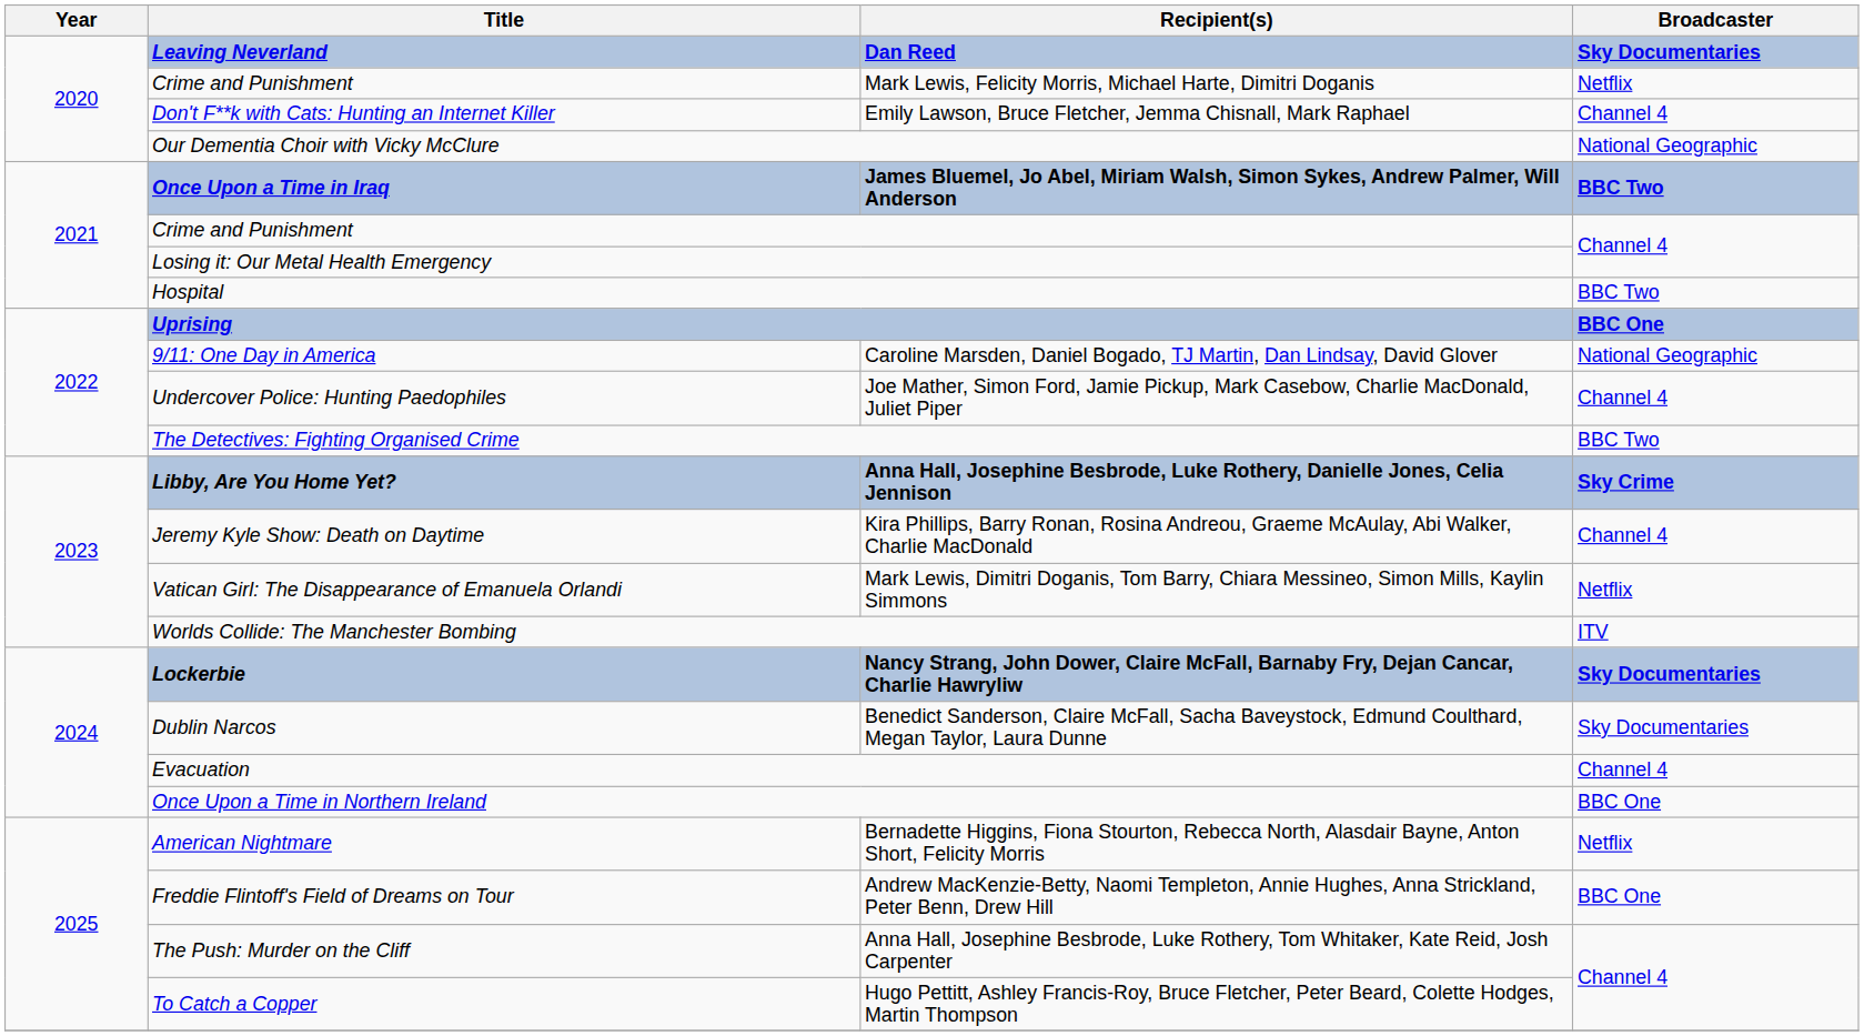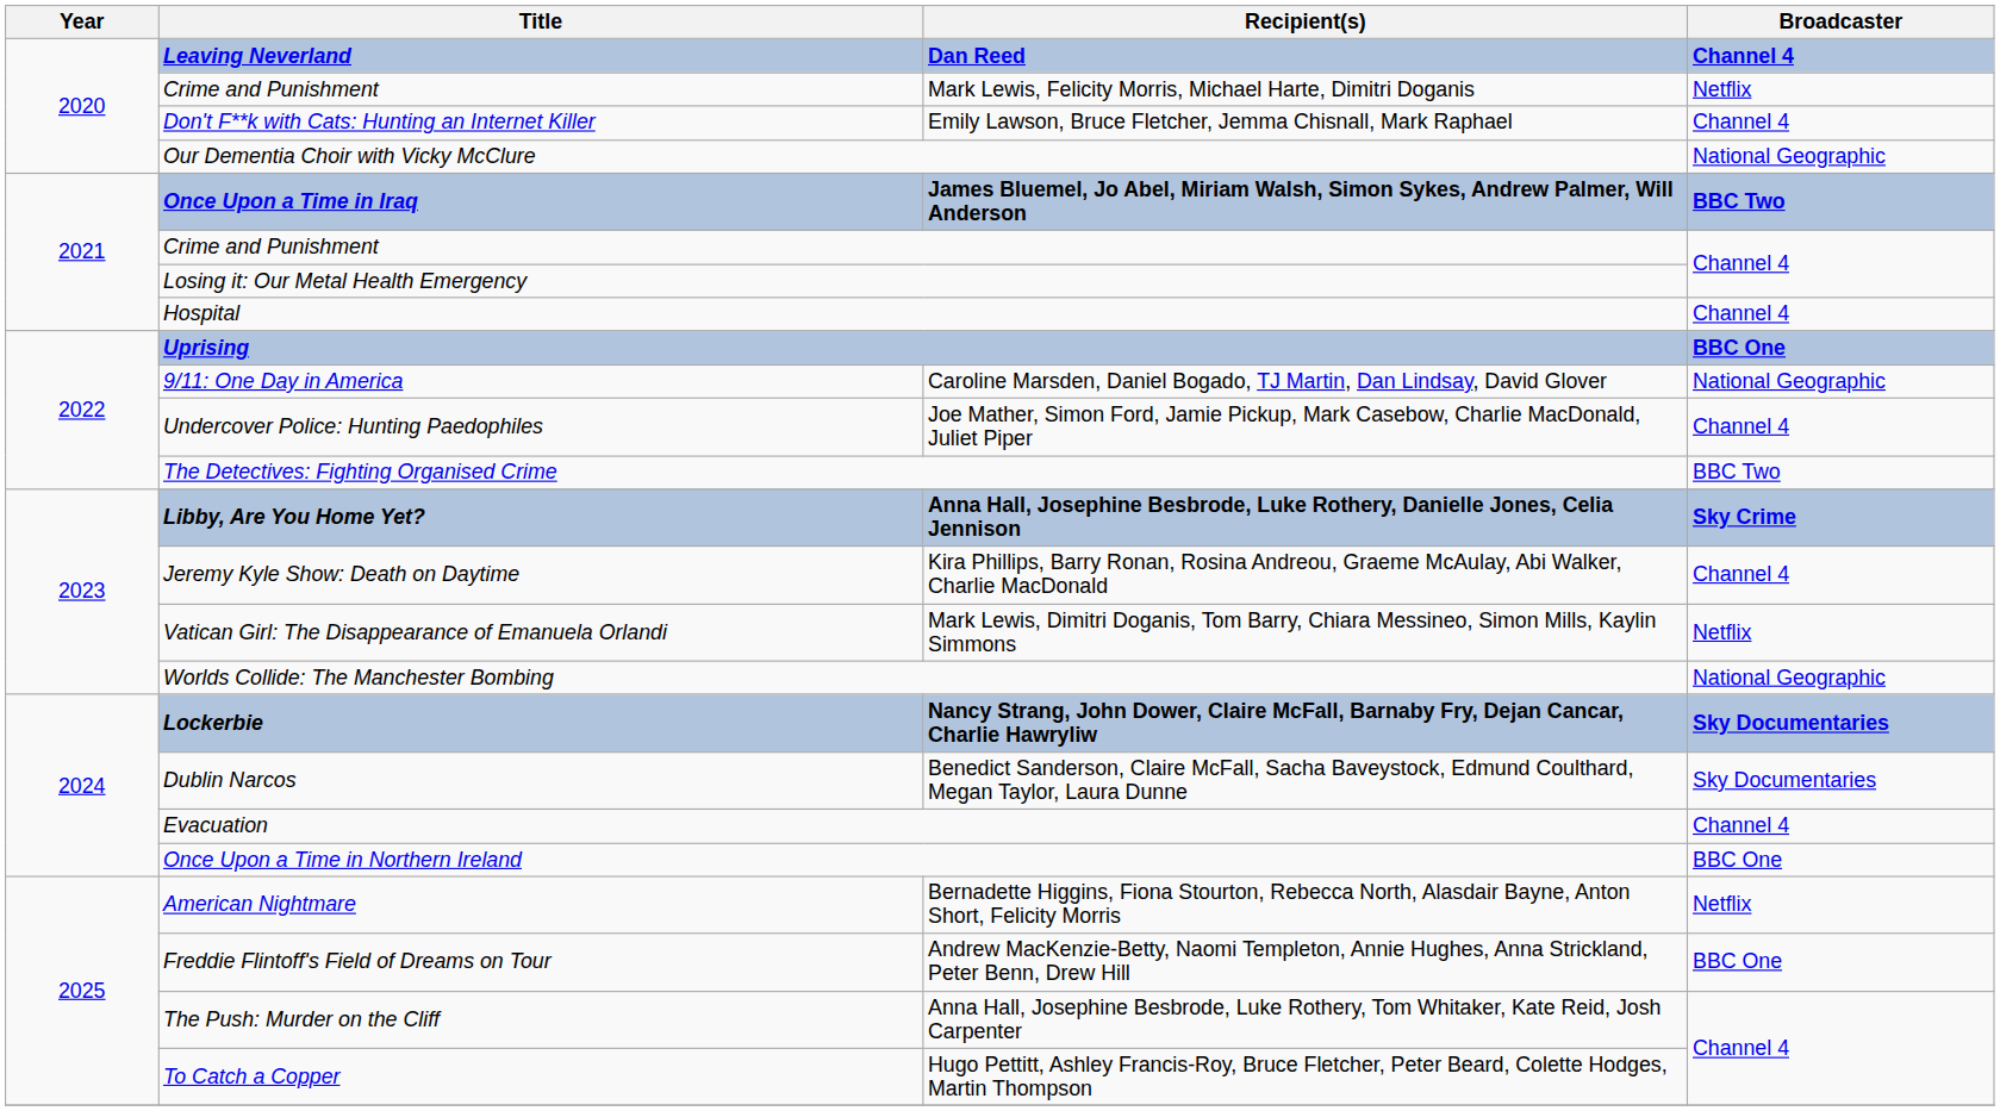Dan Reed | Broadcaster: Sky Documentaries -> Channel 4
Hospital | Broadcaster: BBC Two -> Channel 4
Worlds Collide: The Manchester Bombing | Broadcaster: ITV -> National Geographic
